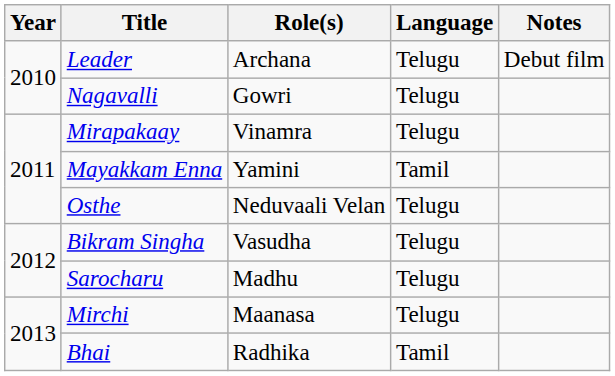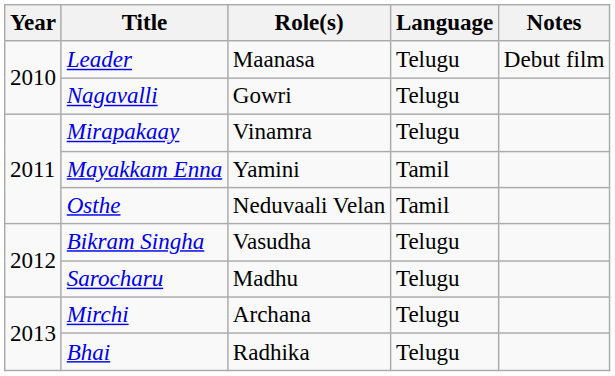Leader | Role(s): Archana -> Maanasa
Osthe | Language: Telugu -> Tamil
Mirchi | Role(s): Maanasa -> Archana
Bhai | Language: Tamil -> Telugu
